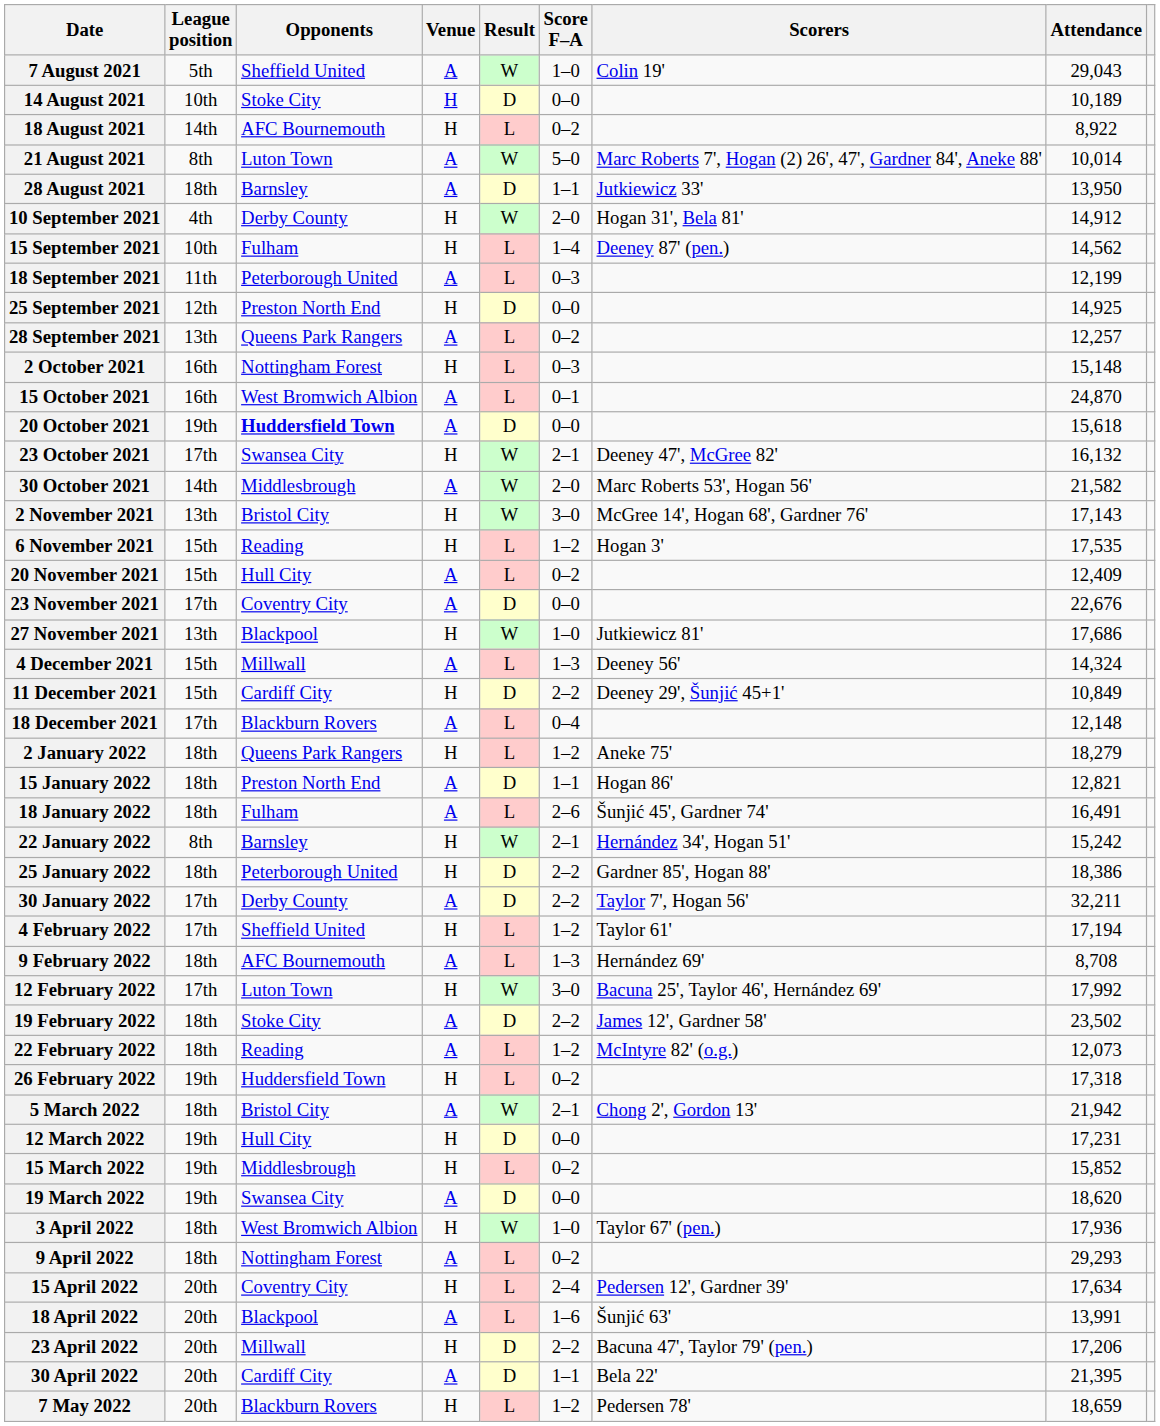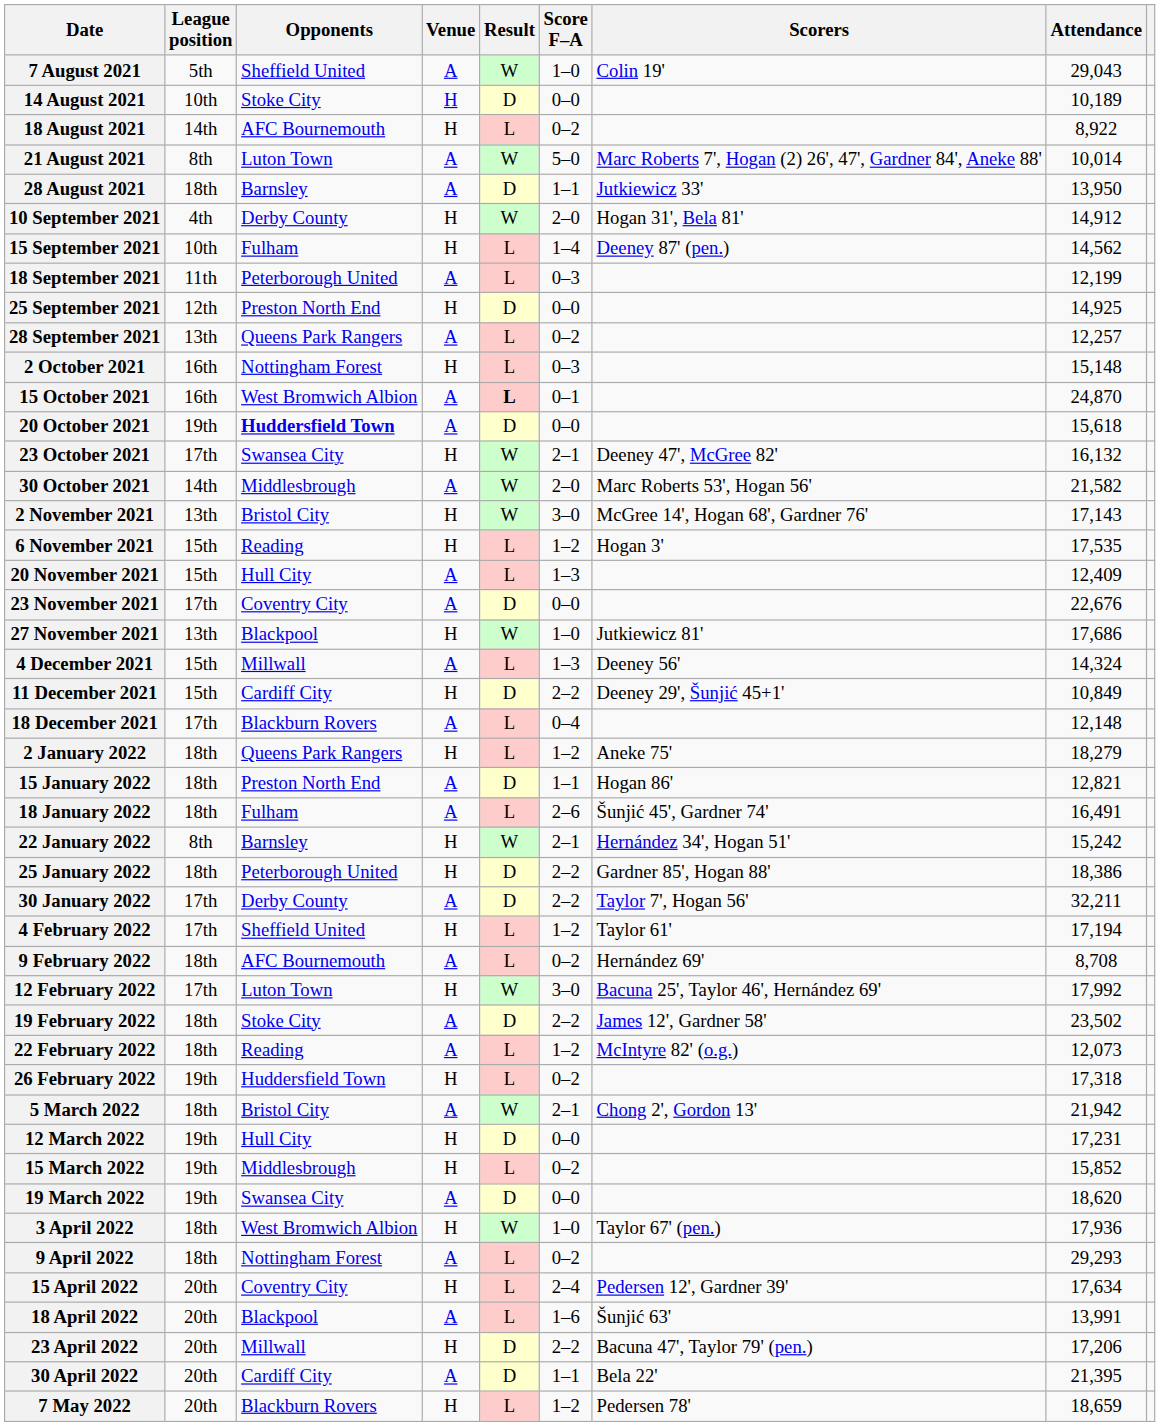15 October 2021 | Result: normal -> bold
20 November 2021 | Score F–A: 0–2 -> 1–3
9 February 2022 | Score F–A: 1–3 -> 0–2
